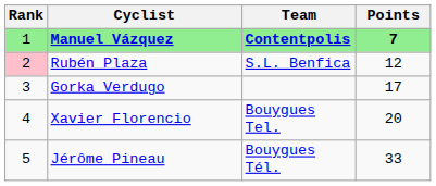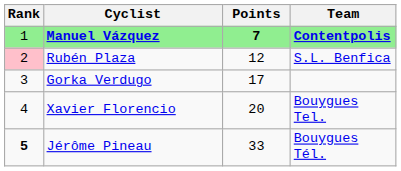columns swapped: Team <-> Points
Jérôme Pineau | Rank: normal -> bold
